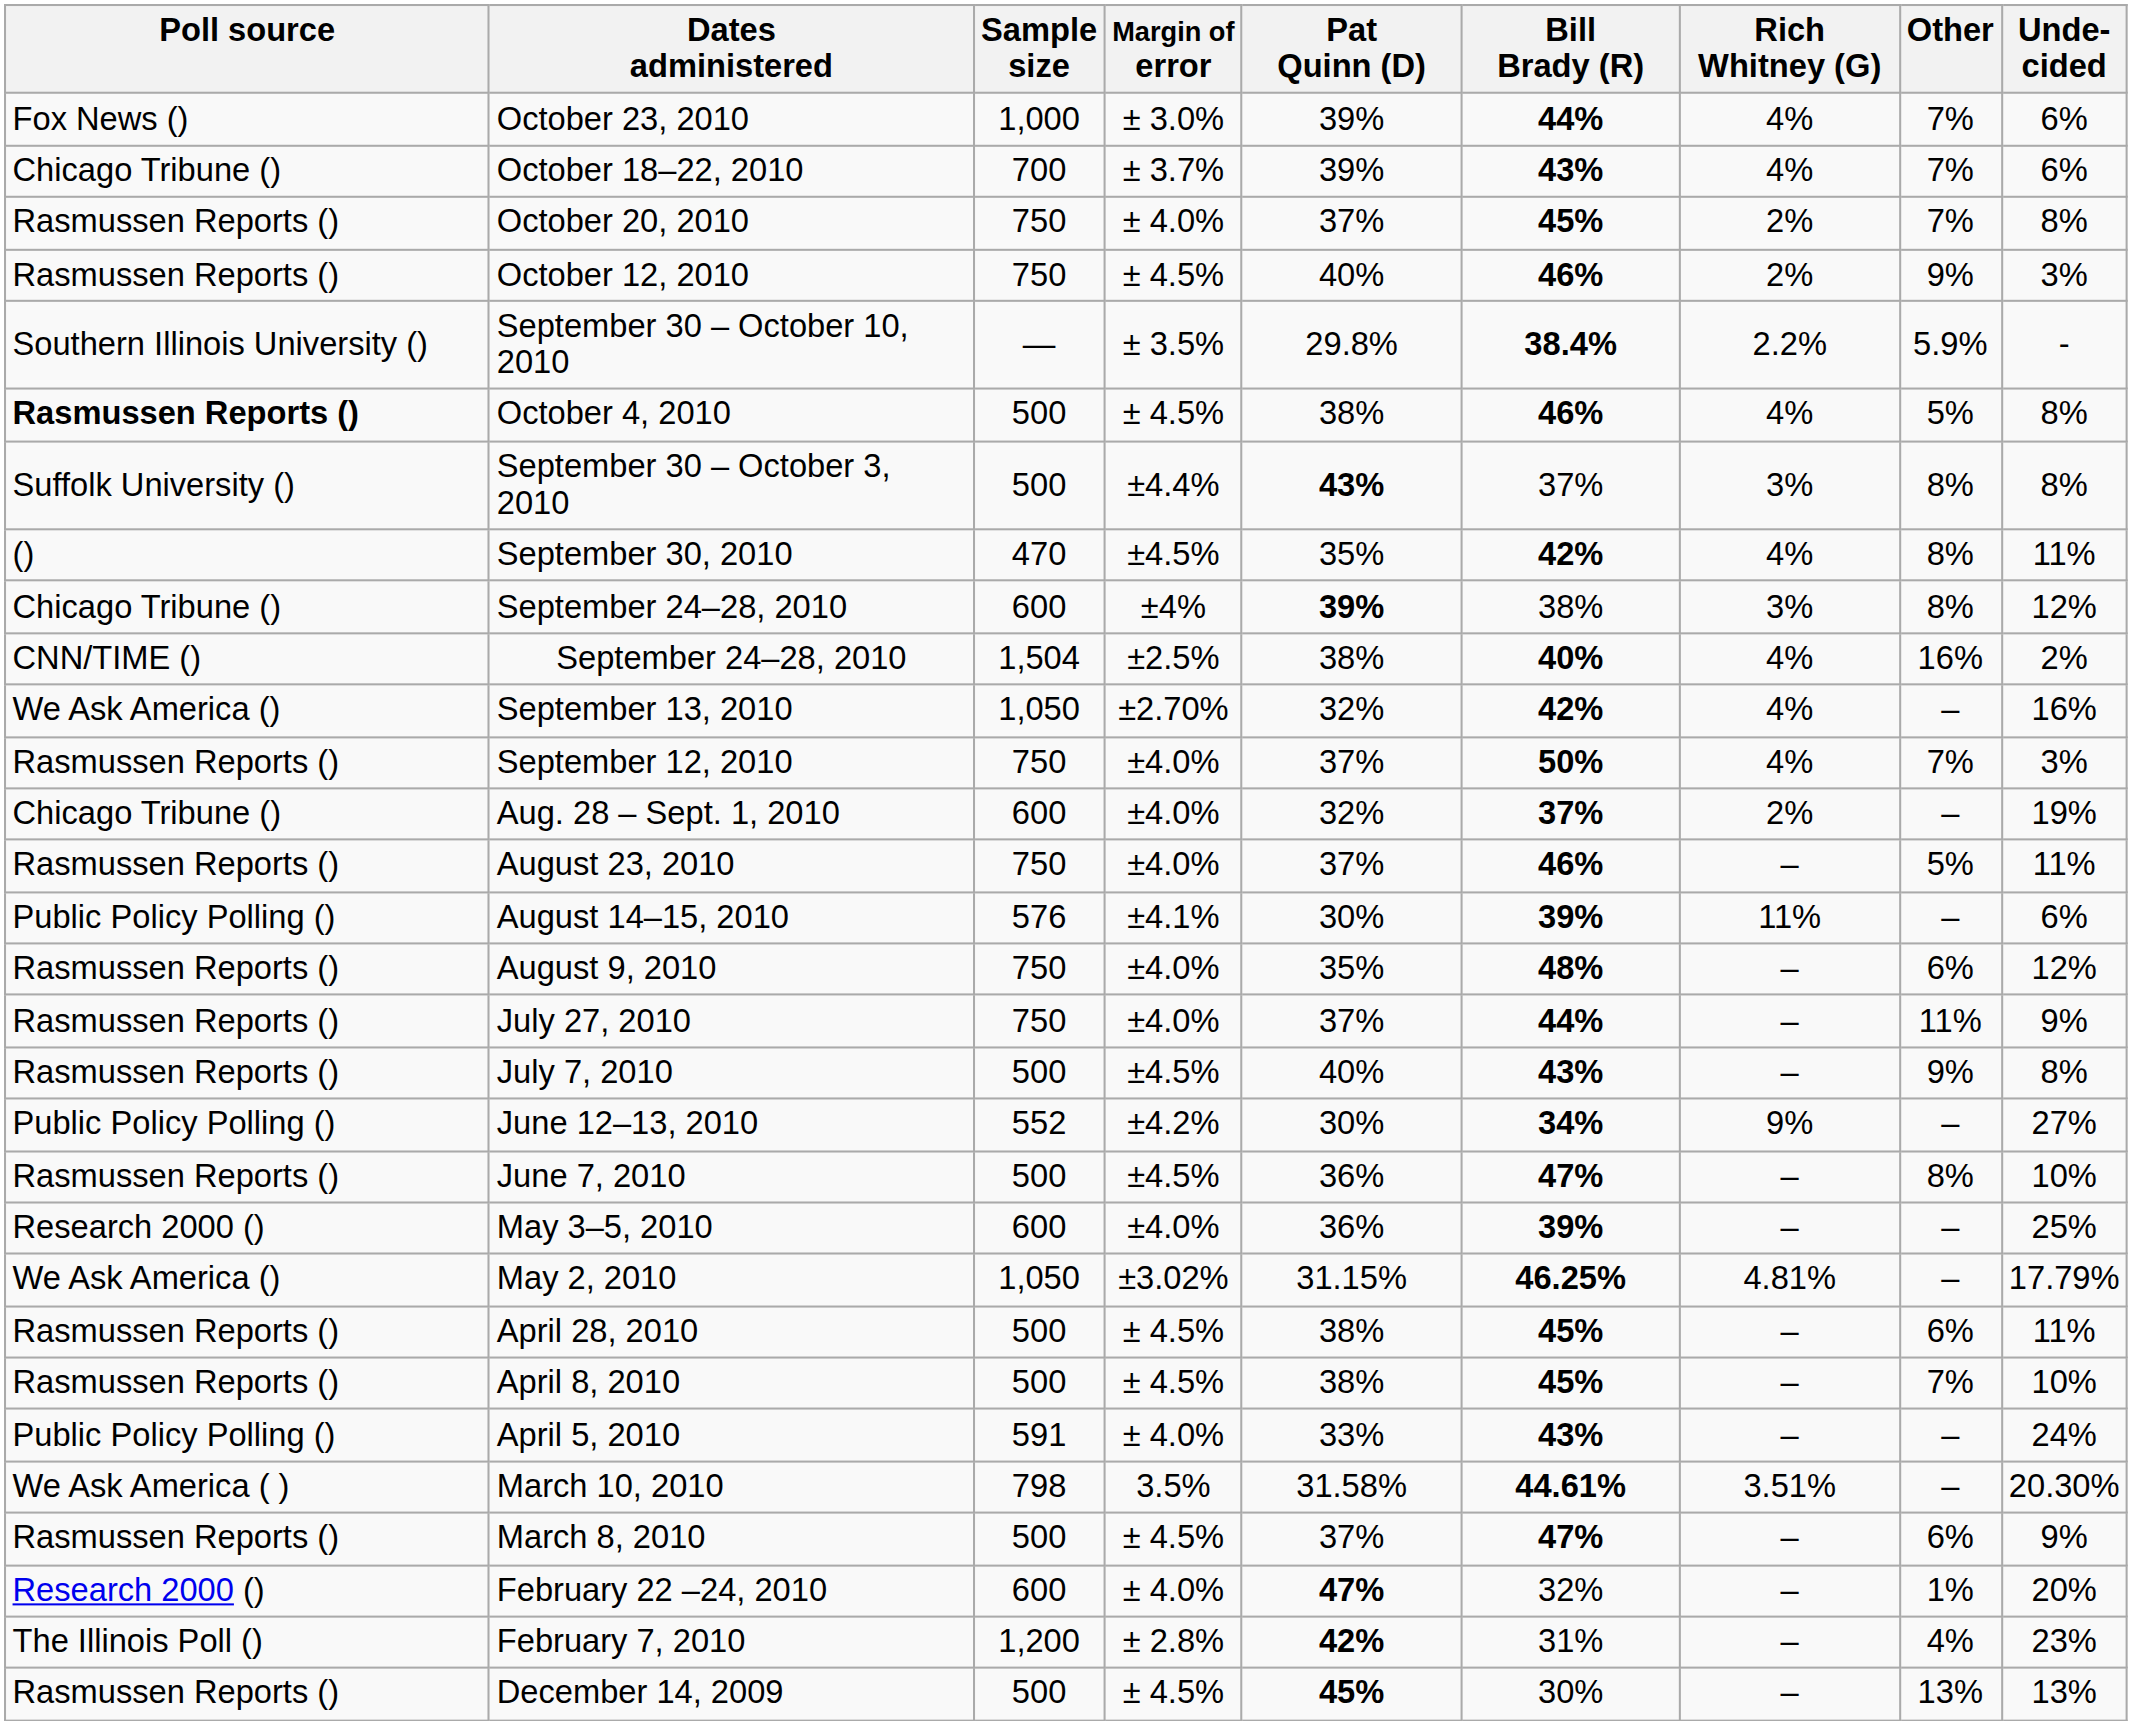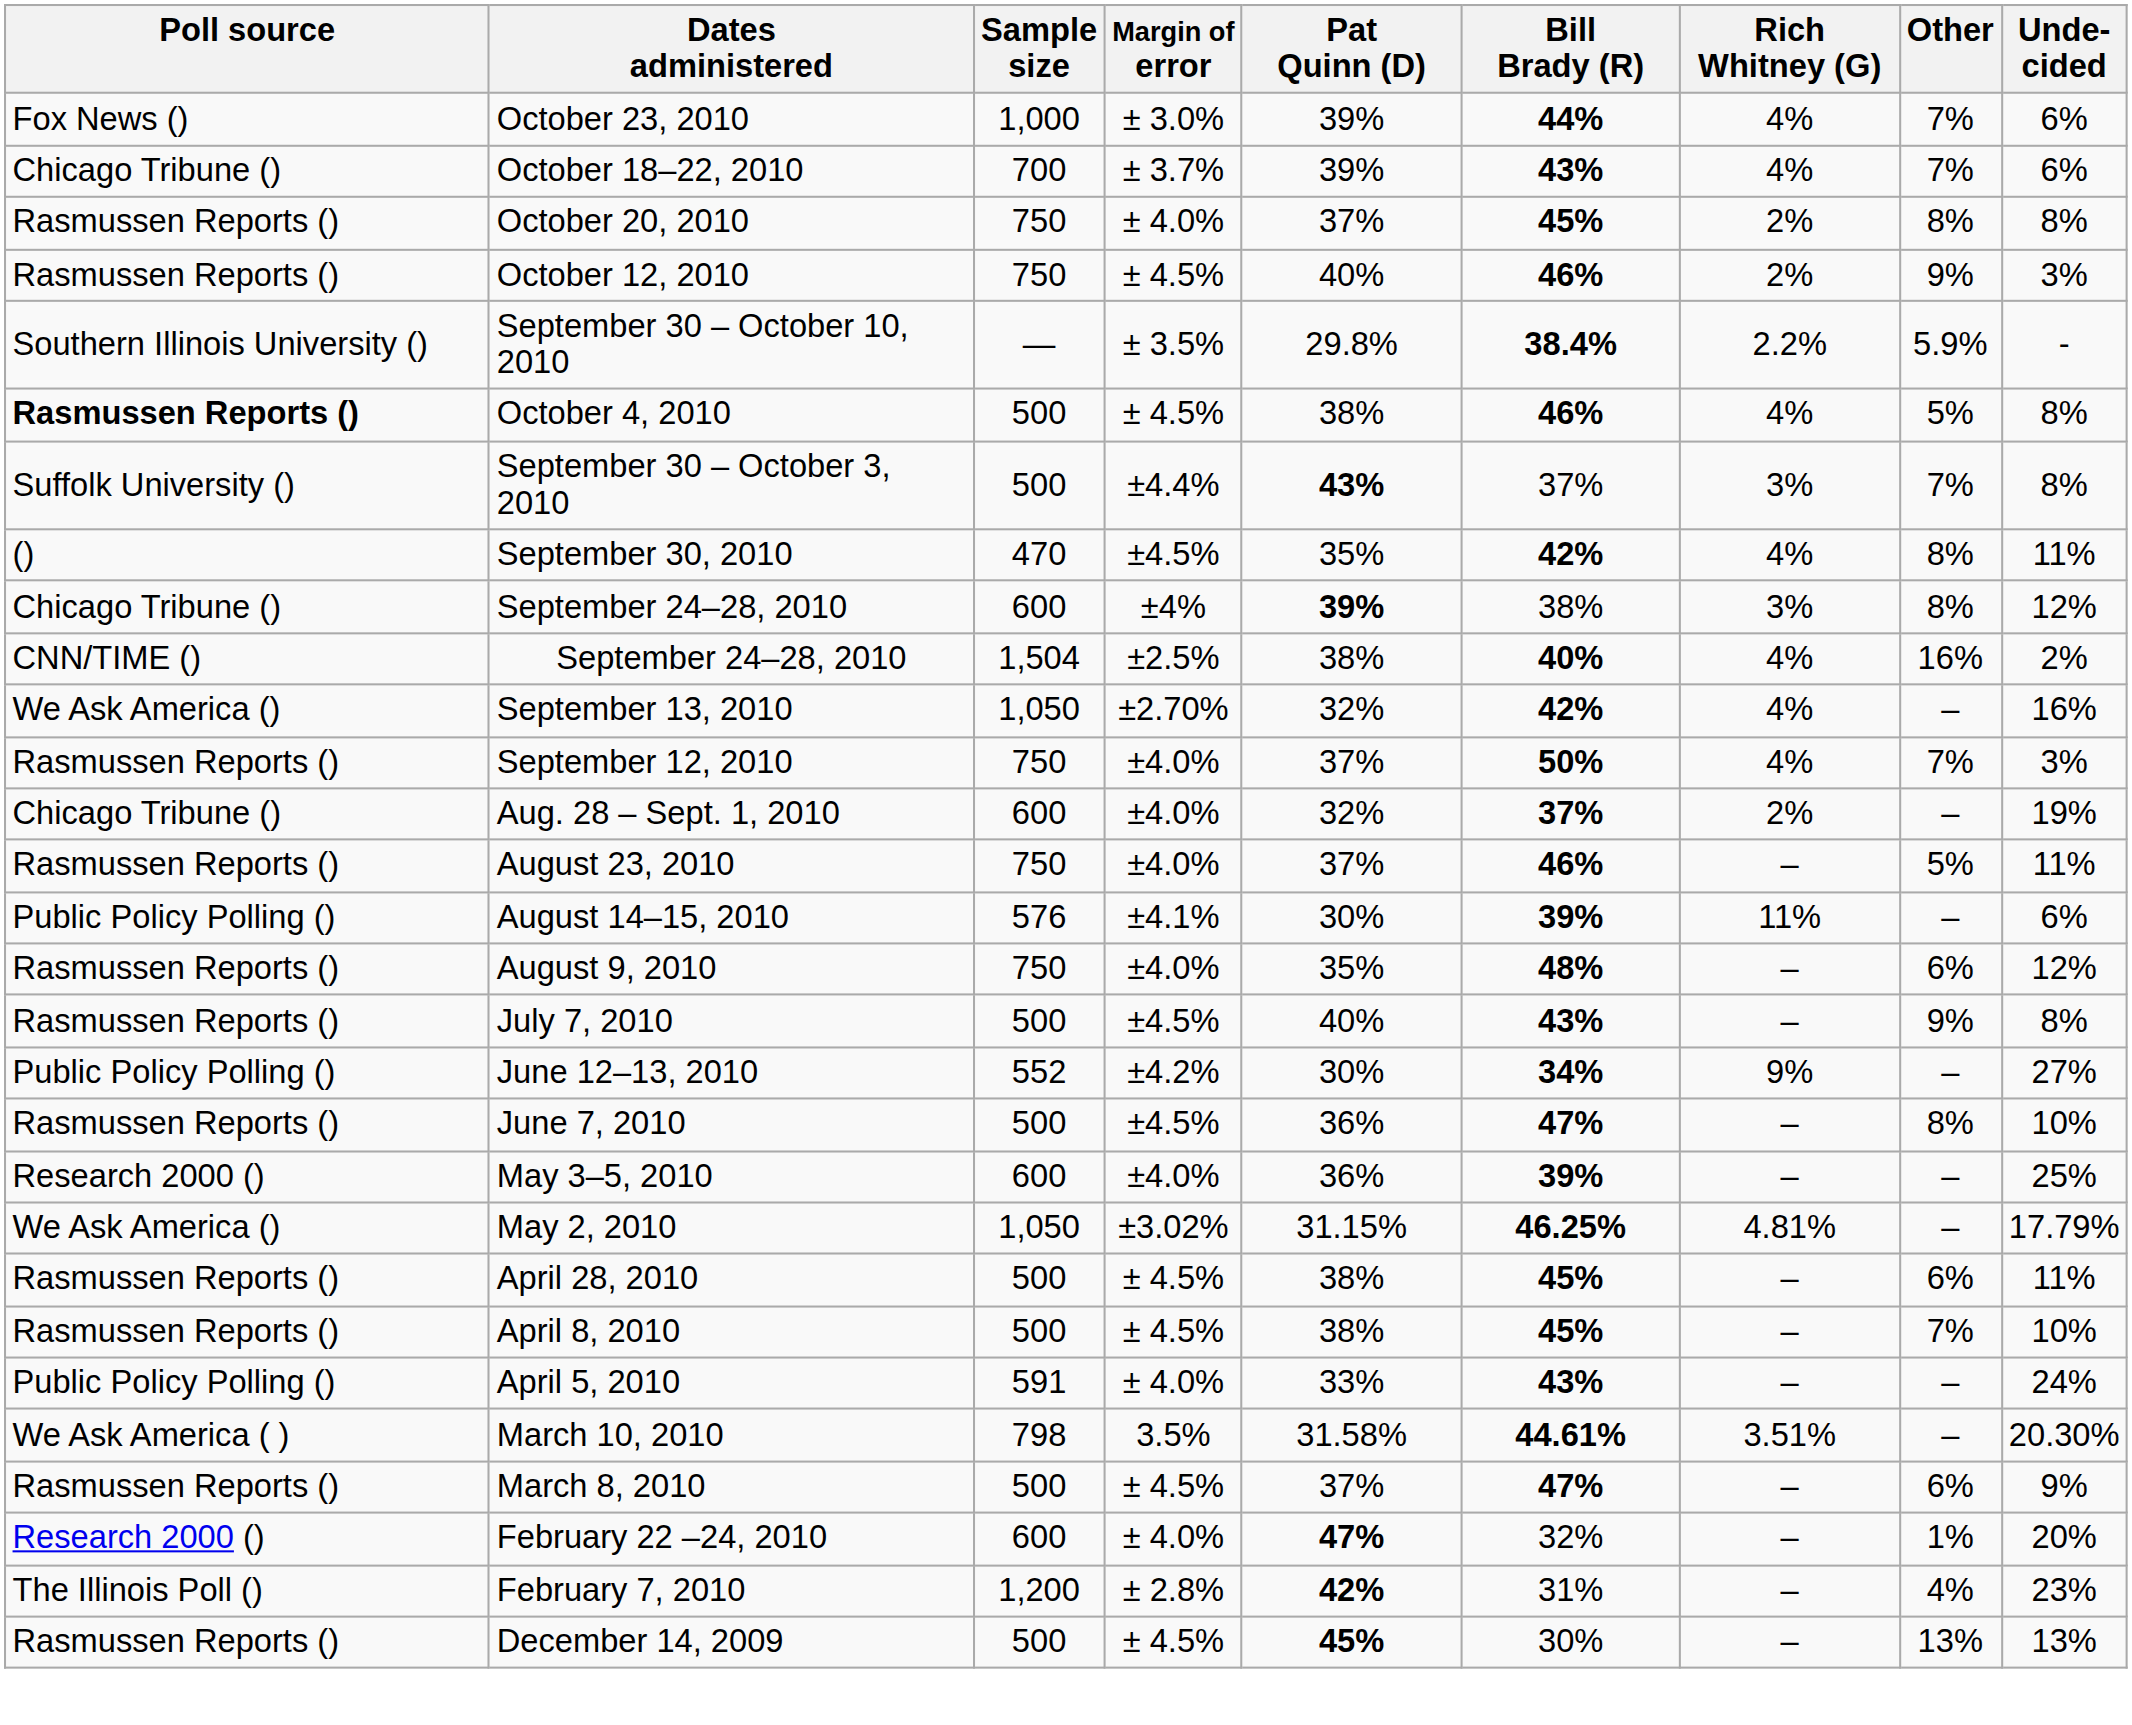October 20, 2010 | Other: 7% -> 8%
September 30 – October 3, 2010 | Other: 8% -> 7%
- row: Rasmussen Reports () | July 27, 2010 | 750 | ±4.0% | 37% | 44% | – | 11% | 9%
